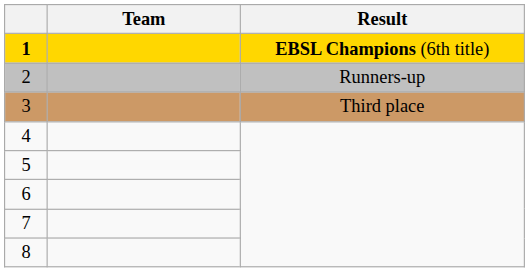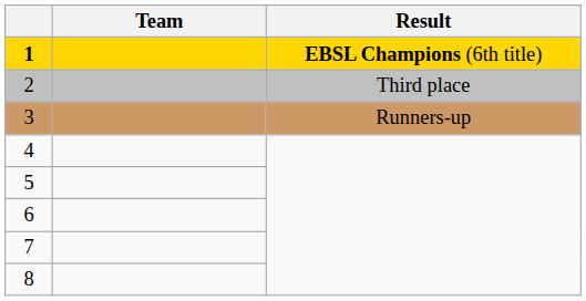2 | Result: Runners-up -> Third place
3 | Result: Third place -> Runners-up
